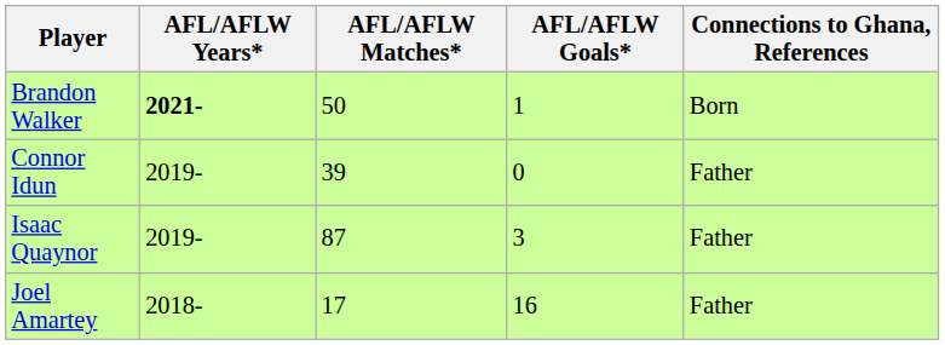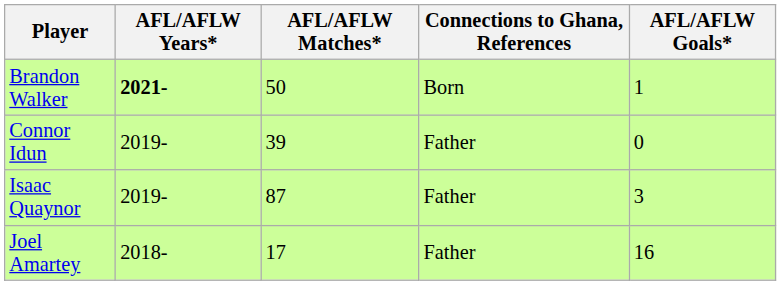columns swapped: AFL/AFLW Goals* <-> Connections to Ghana, References
